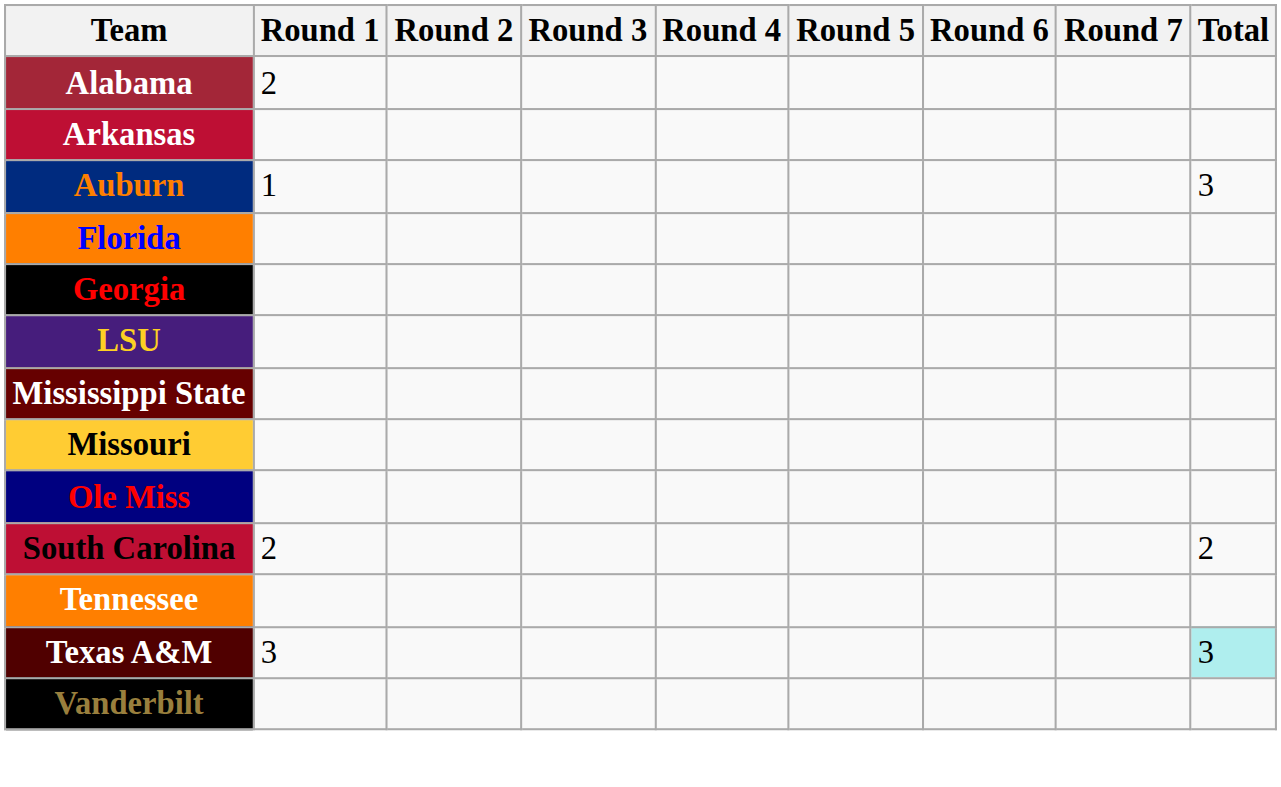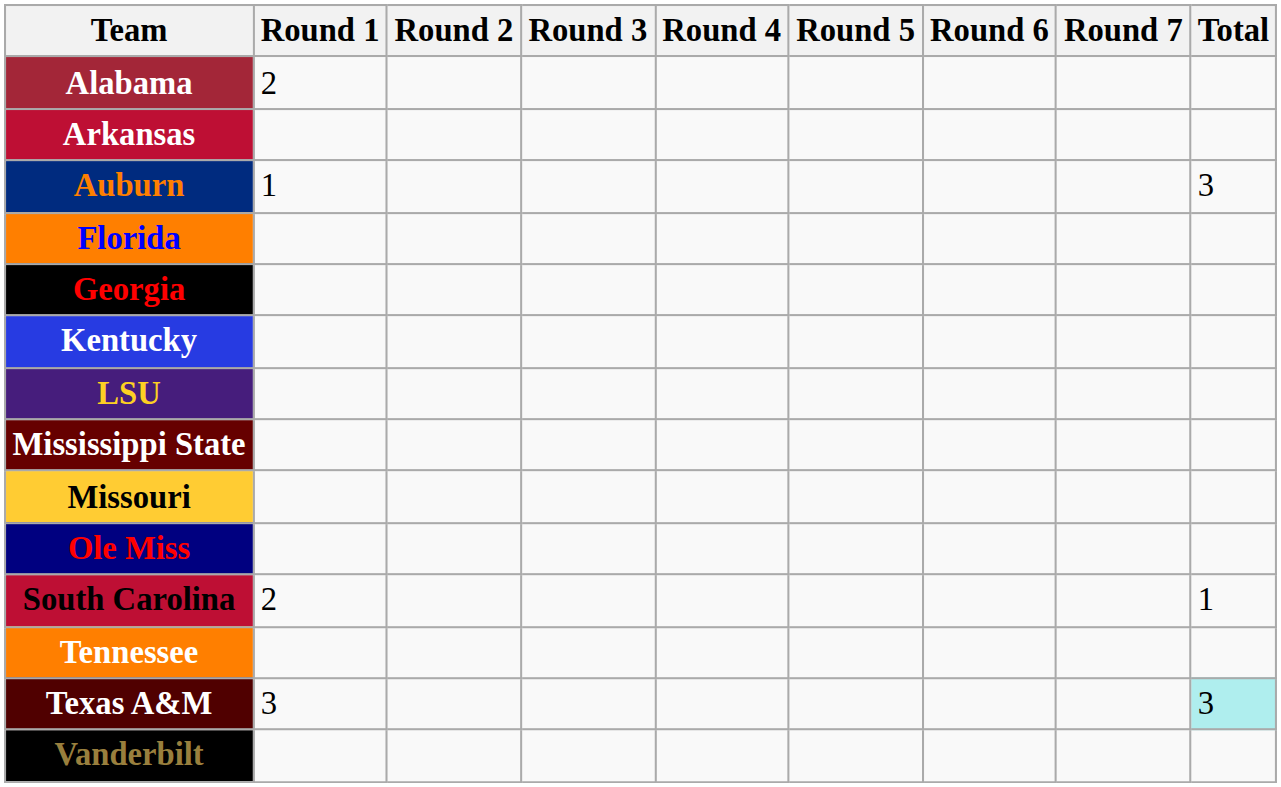+ row: Kentucky
South Carolina | Total: 2 -> 1
